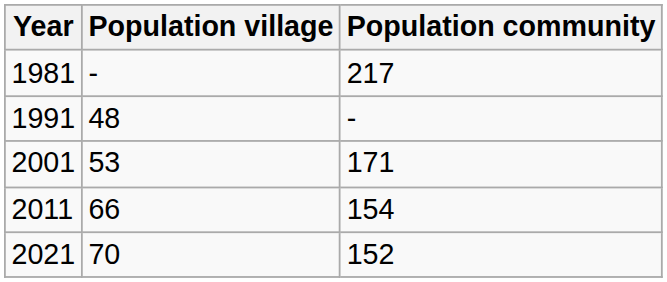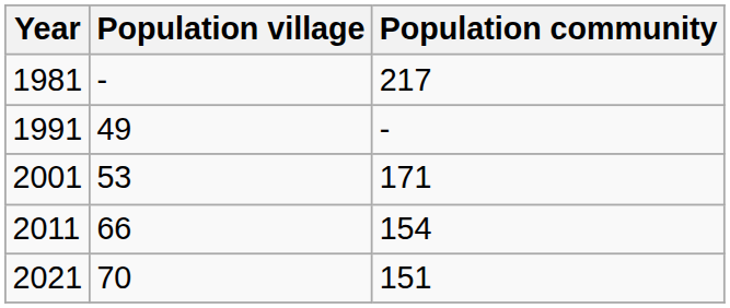1991 | Population village: 48 -> 49
2021 | Population community: 152 -> 151
